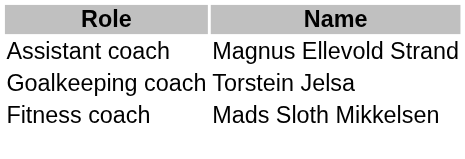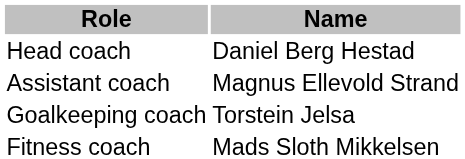+ row: Head coach | Daniel Berg Hestad
